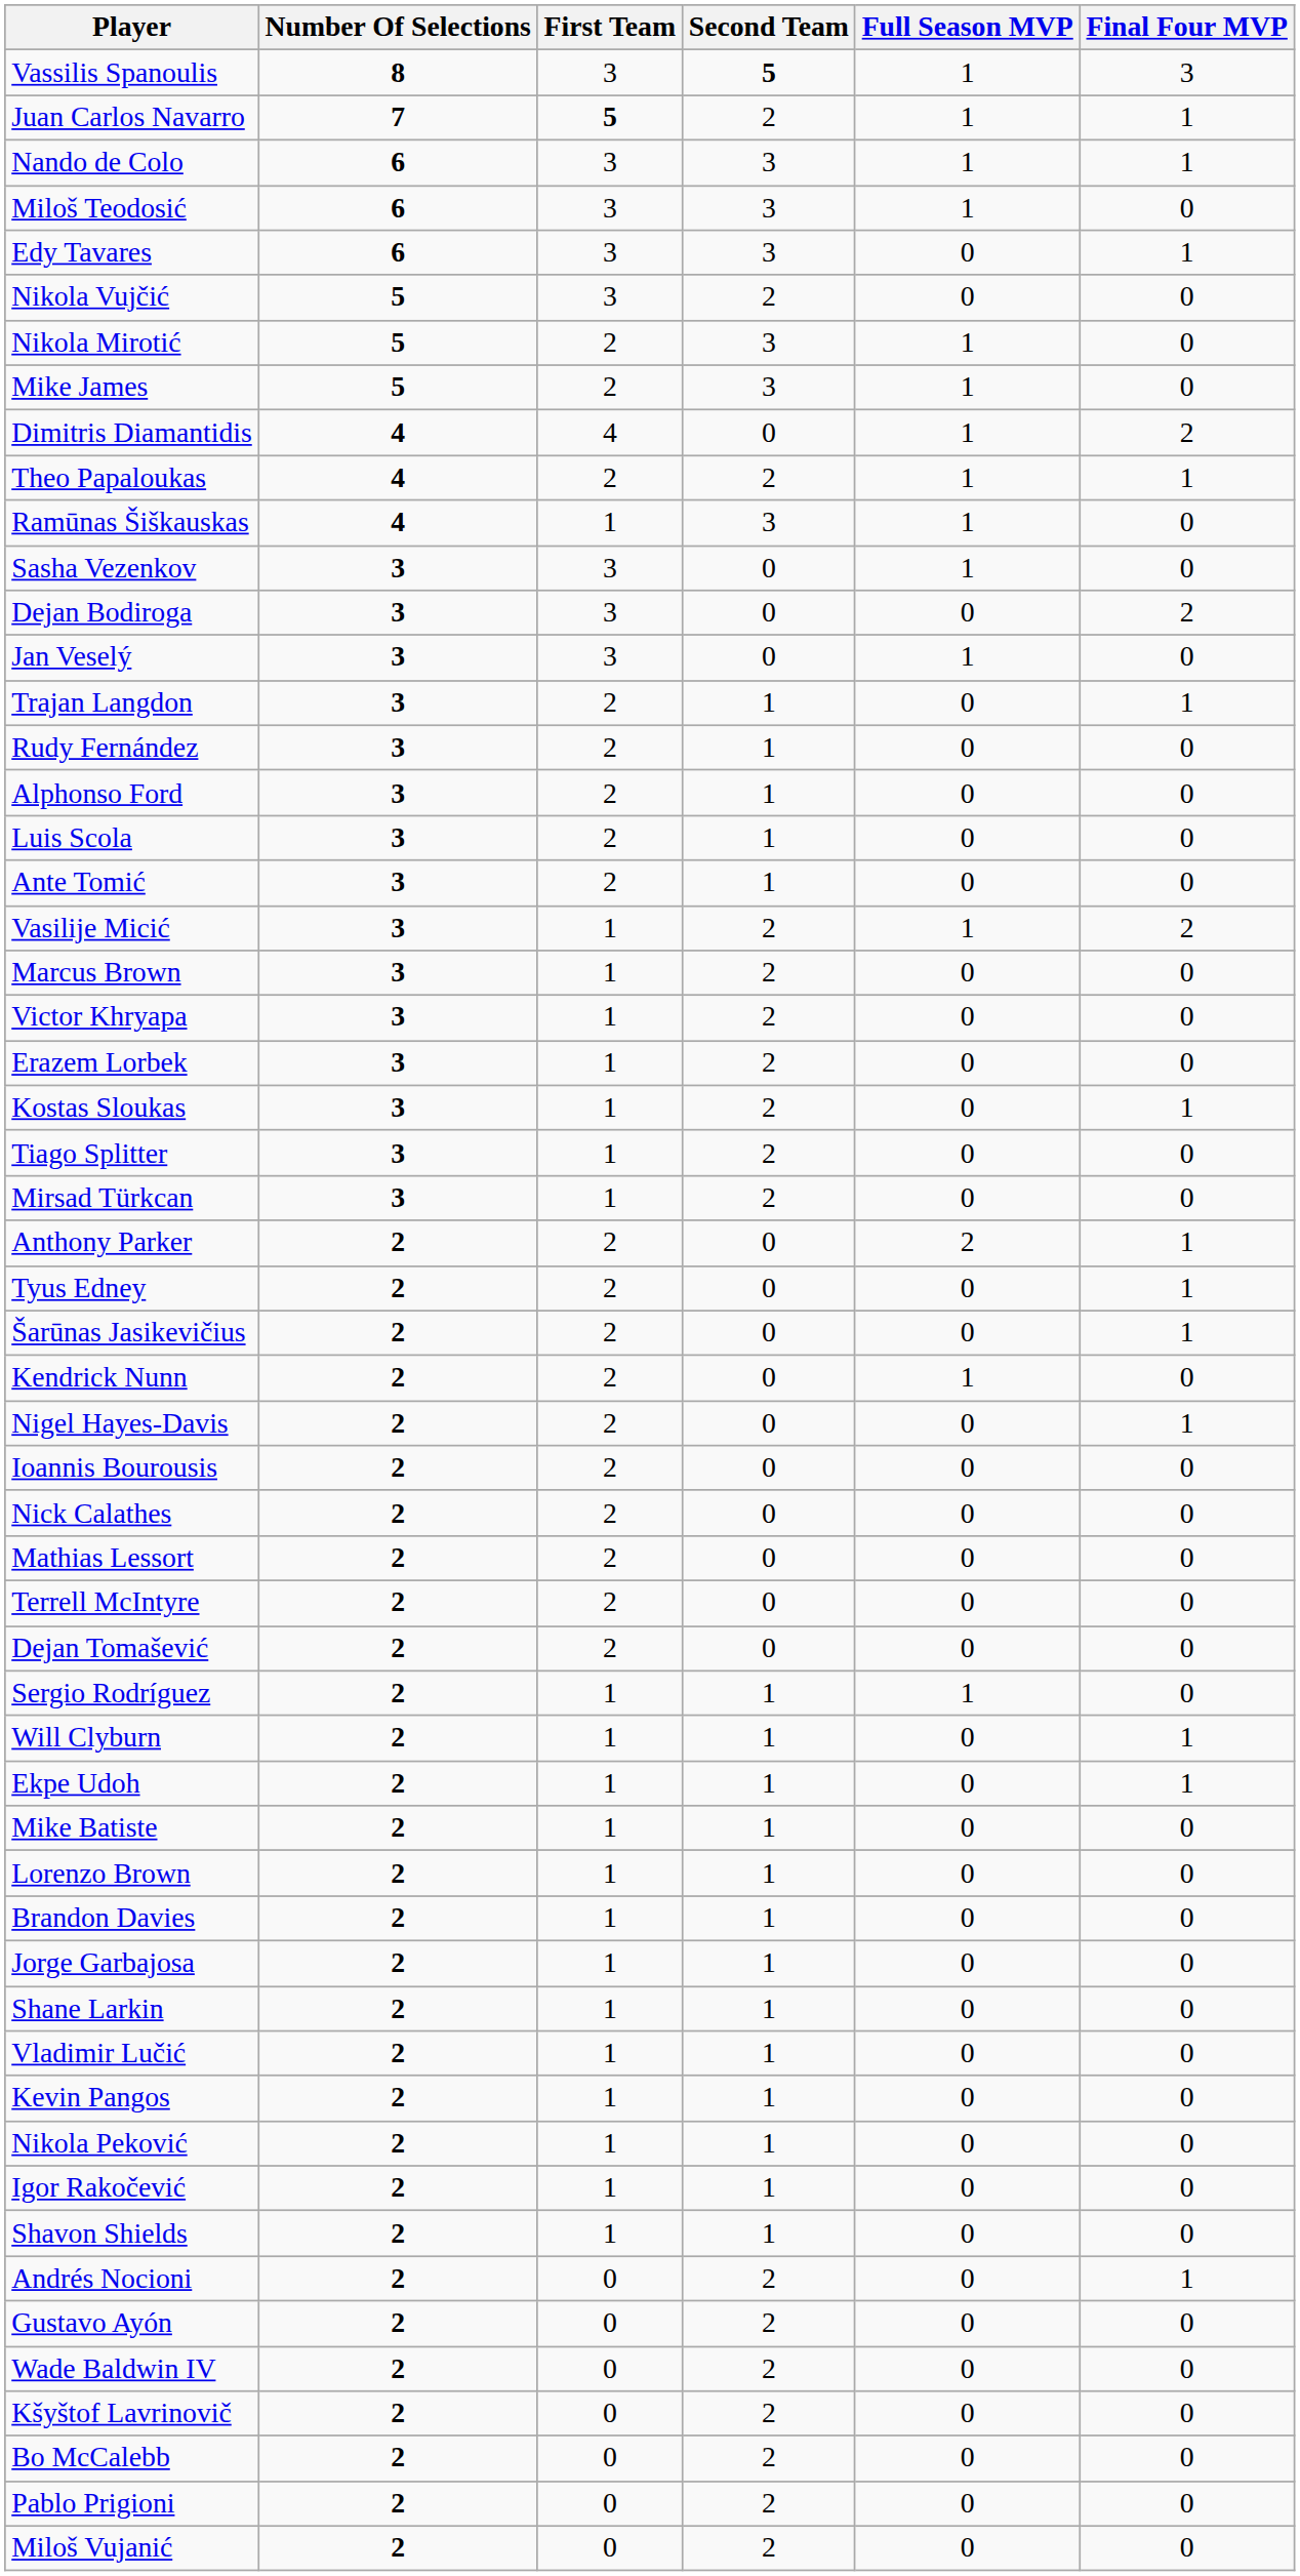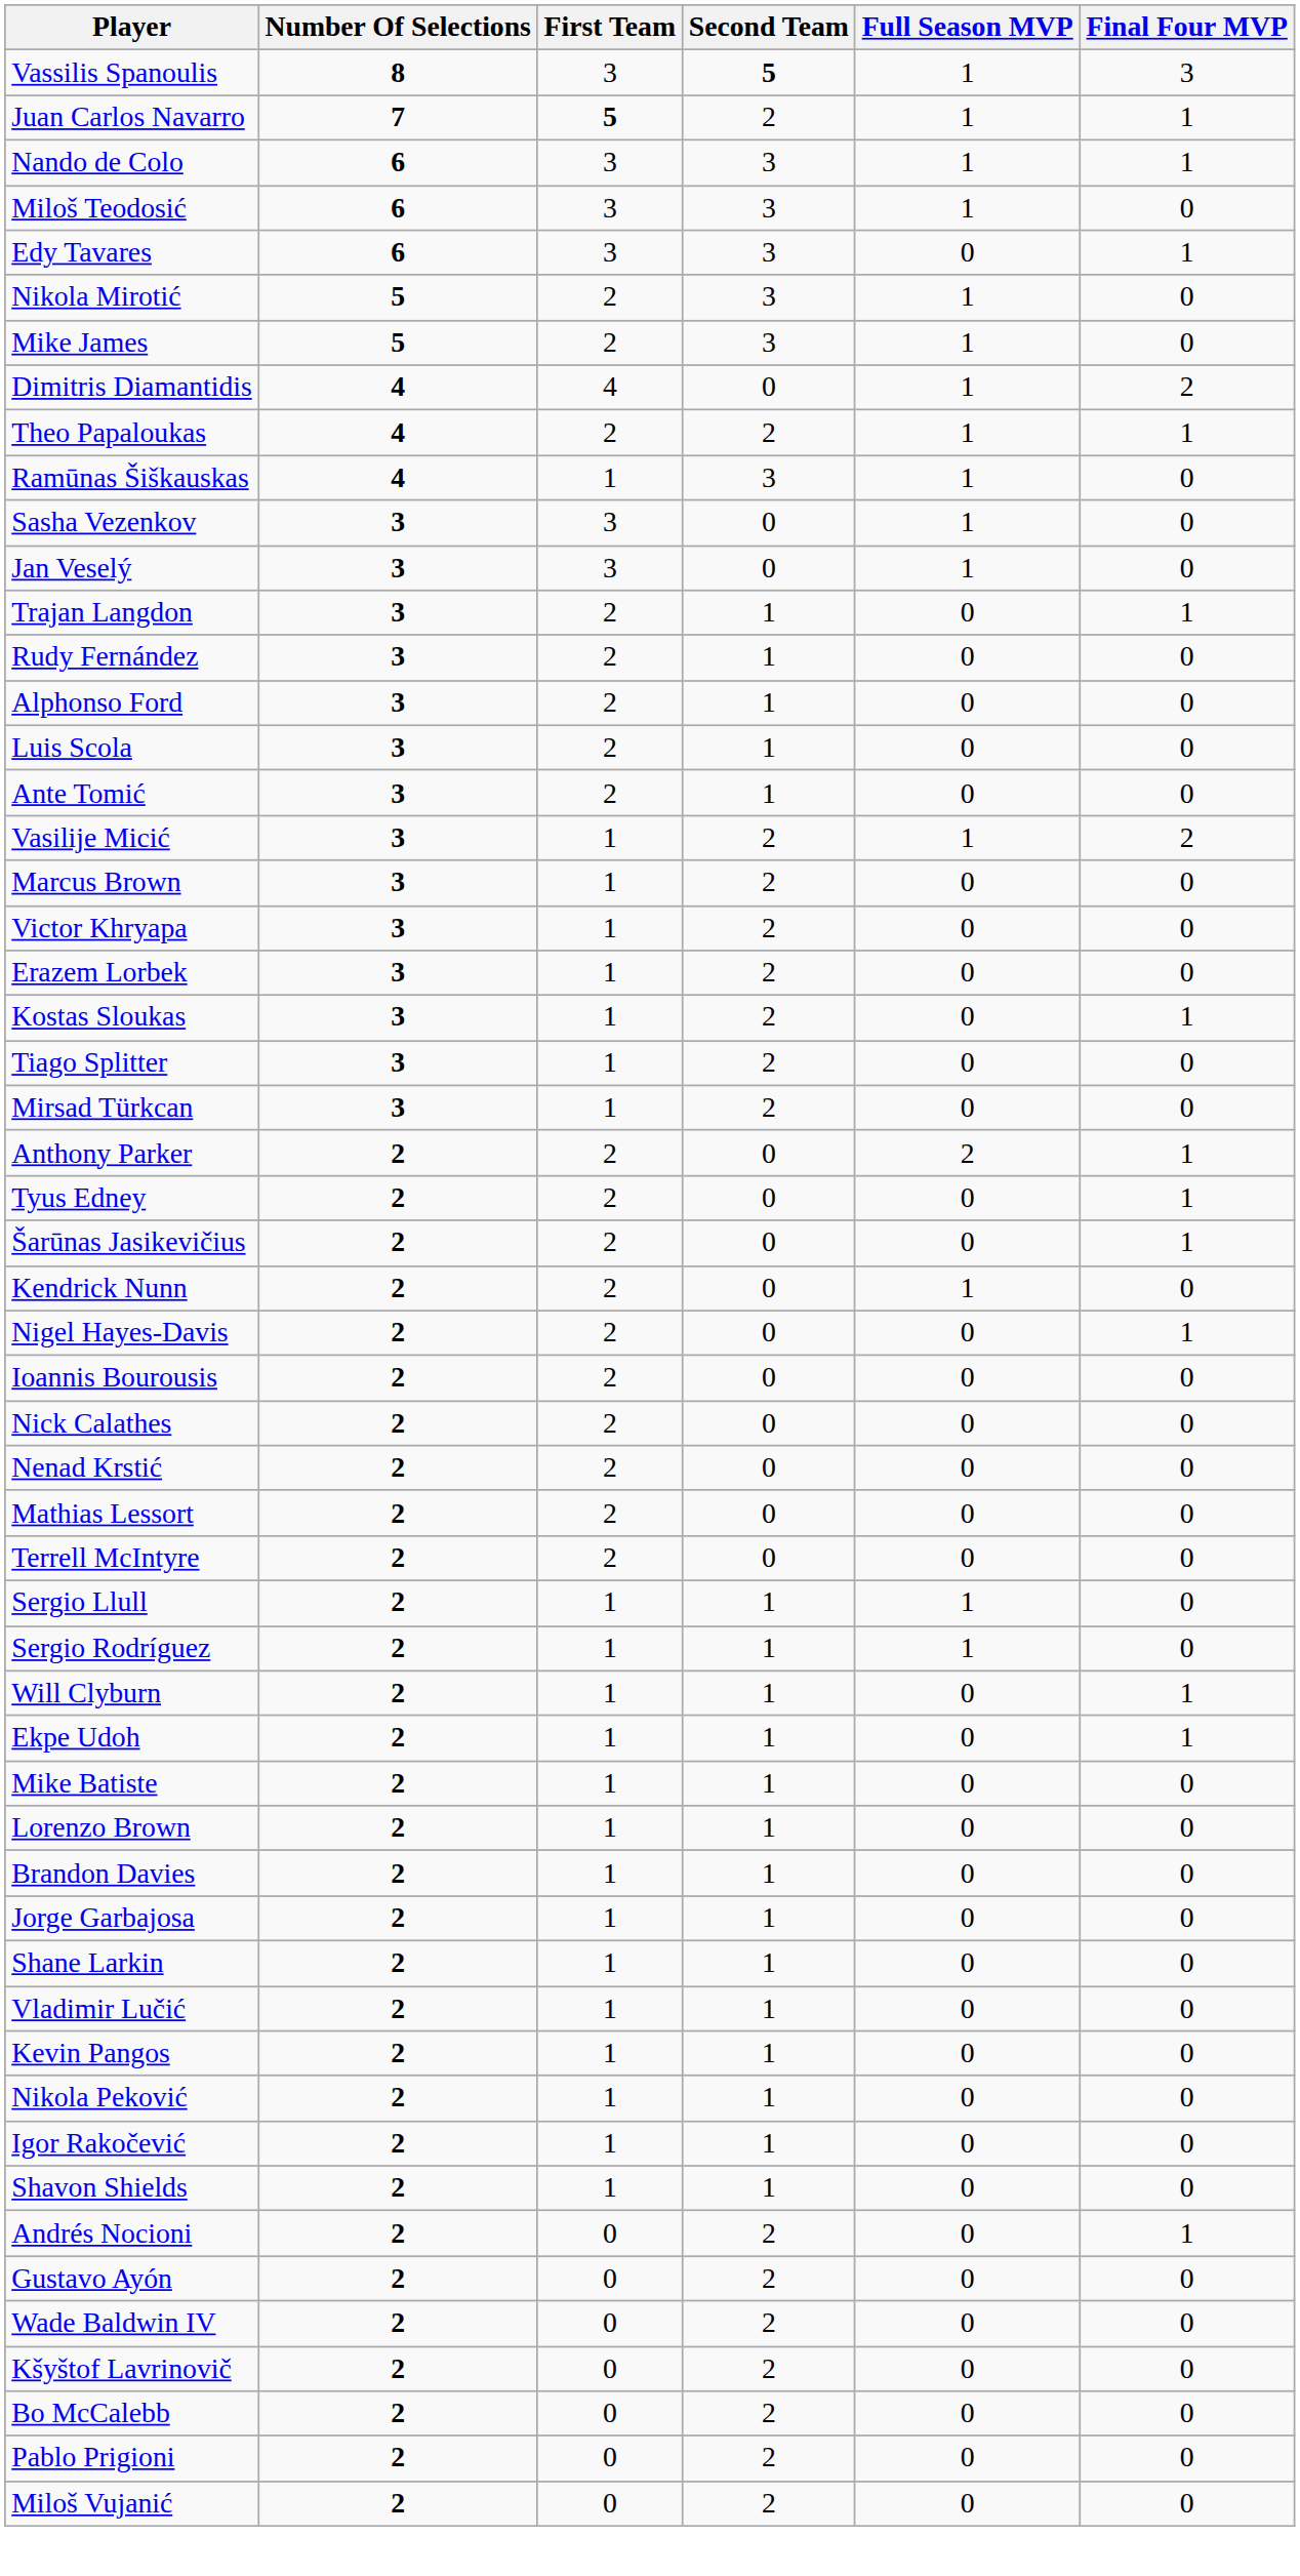- row: Nikola Vujčić | 5 | 3 | 2 | 0 | 0
- row: Dejan Bodiroga | 3 | 3 | 0 | 0 | 2
+ row: Nenad Krstić | 2 | 2 | 0 | 0 | 0
- row: Dejan Tomašević | 2 | 2 | 0 | 0 | 0
+ row: Sergio Llull | 2 | 1 | 1 | 1 | 0
